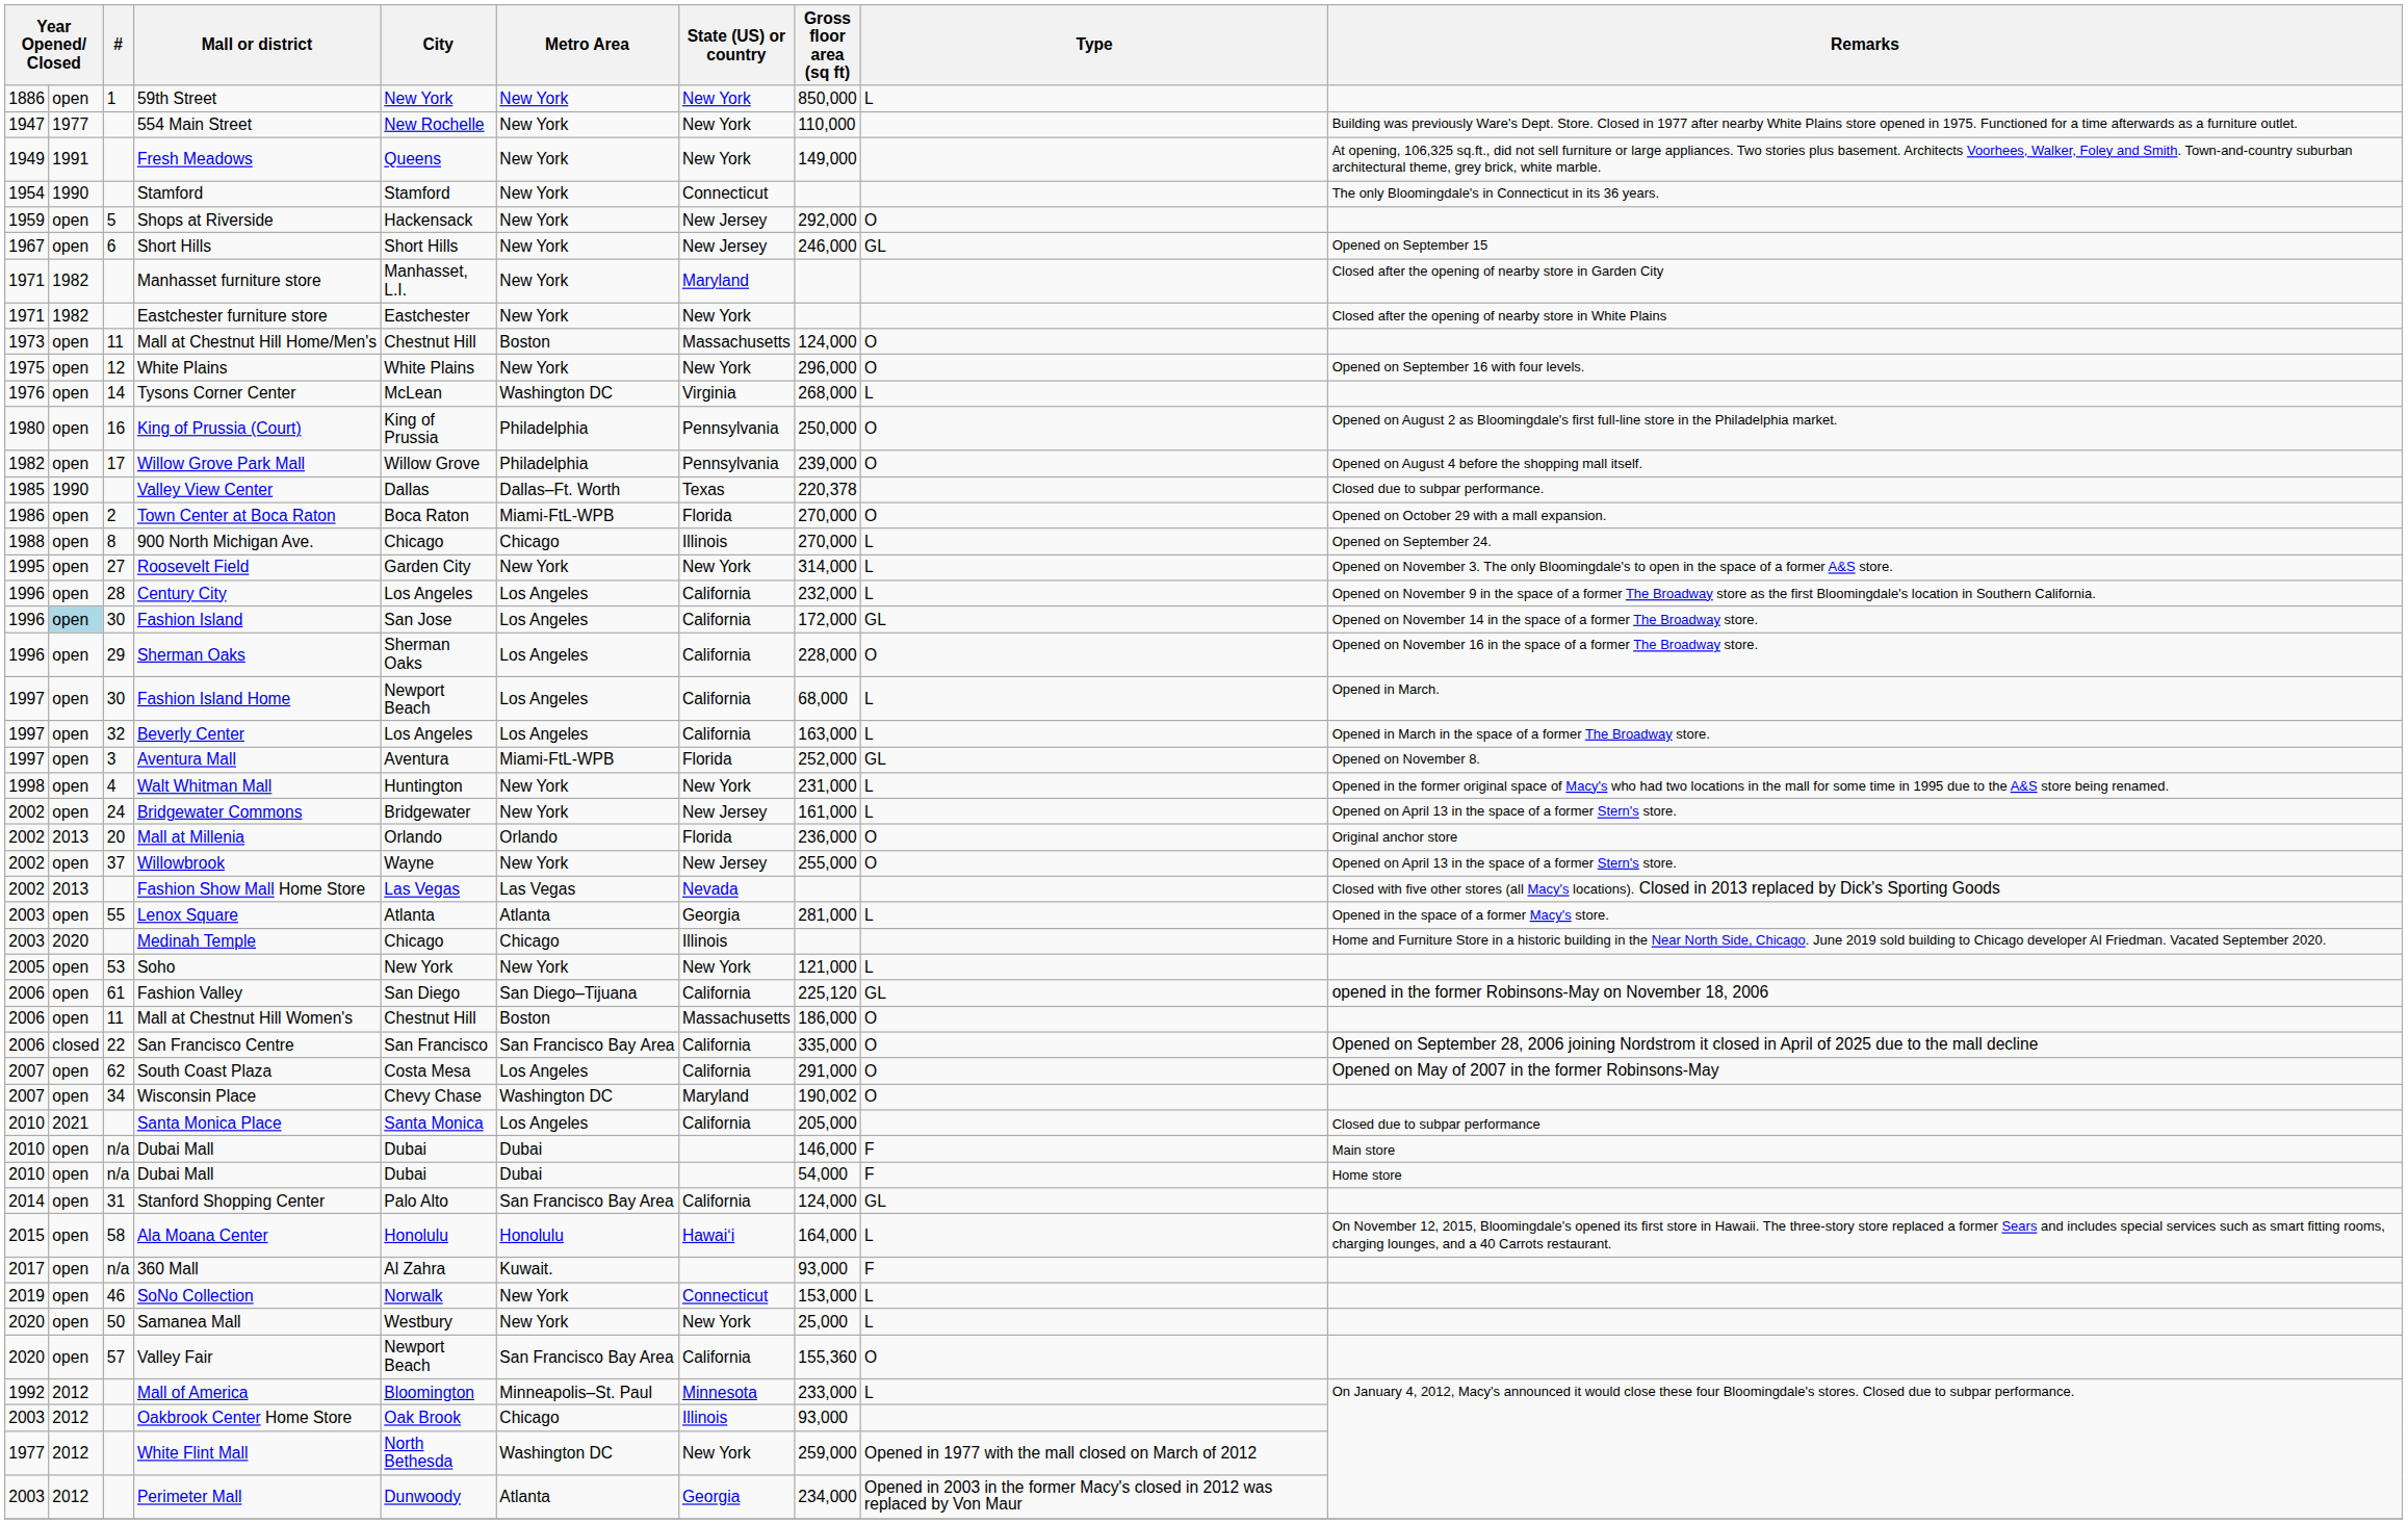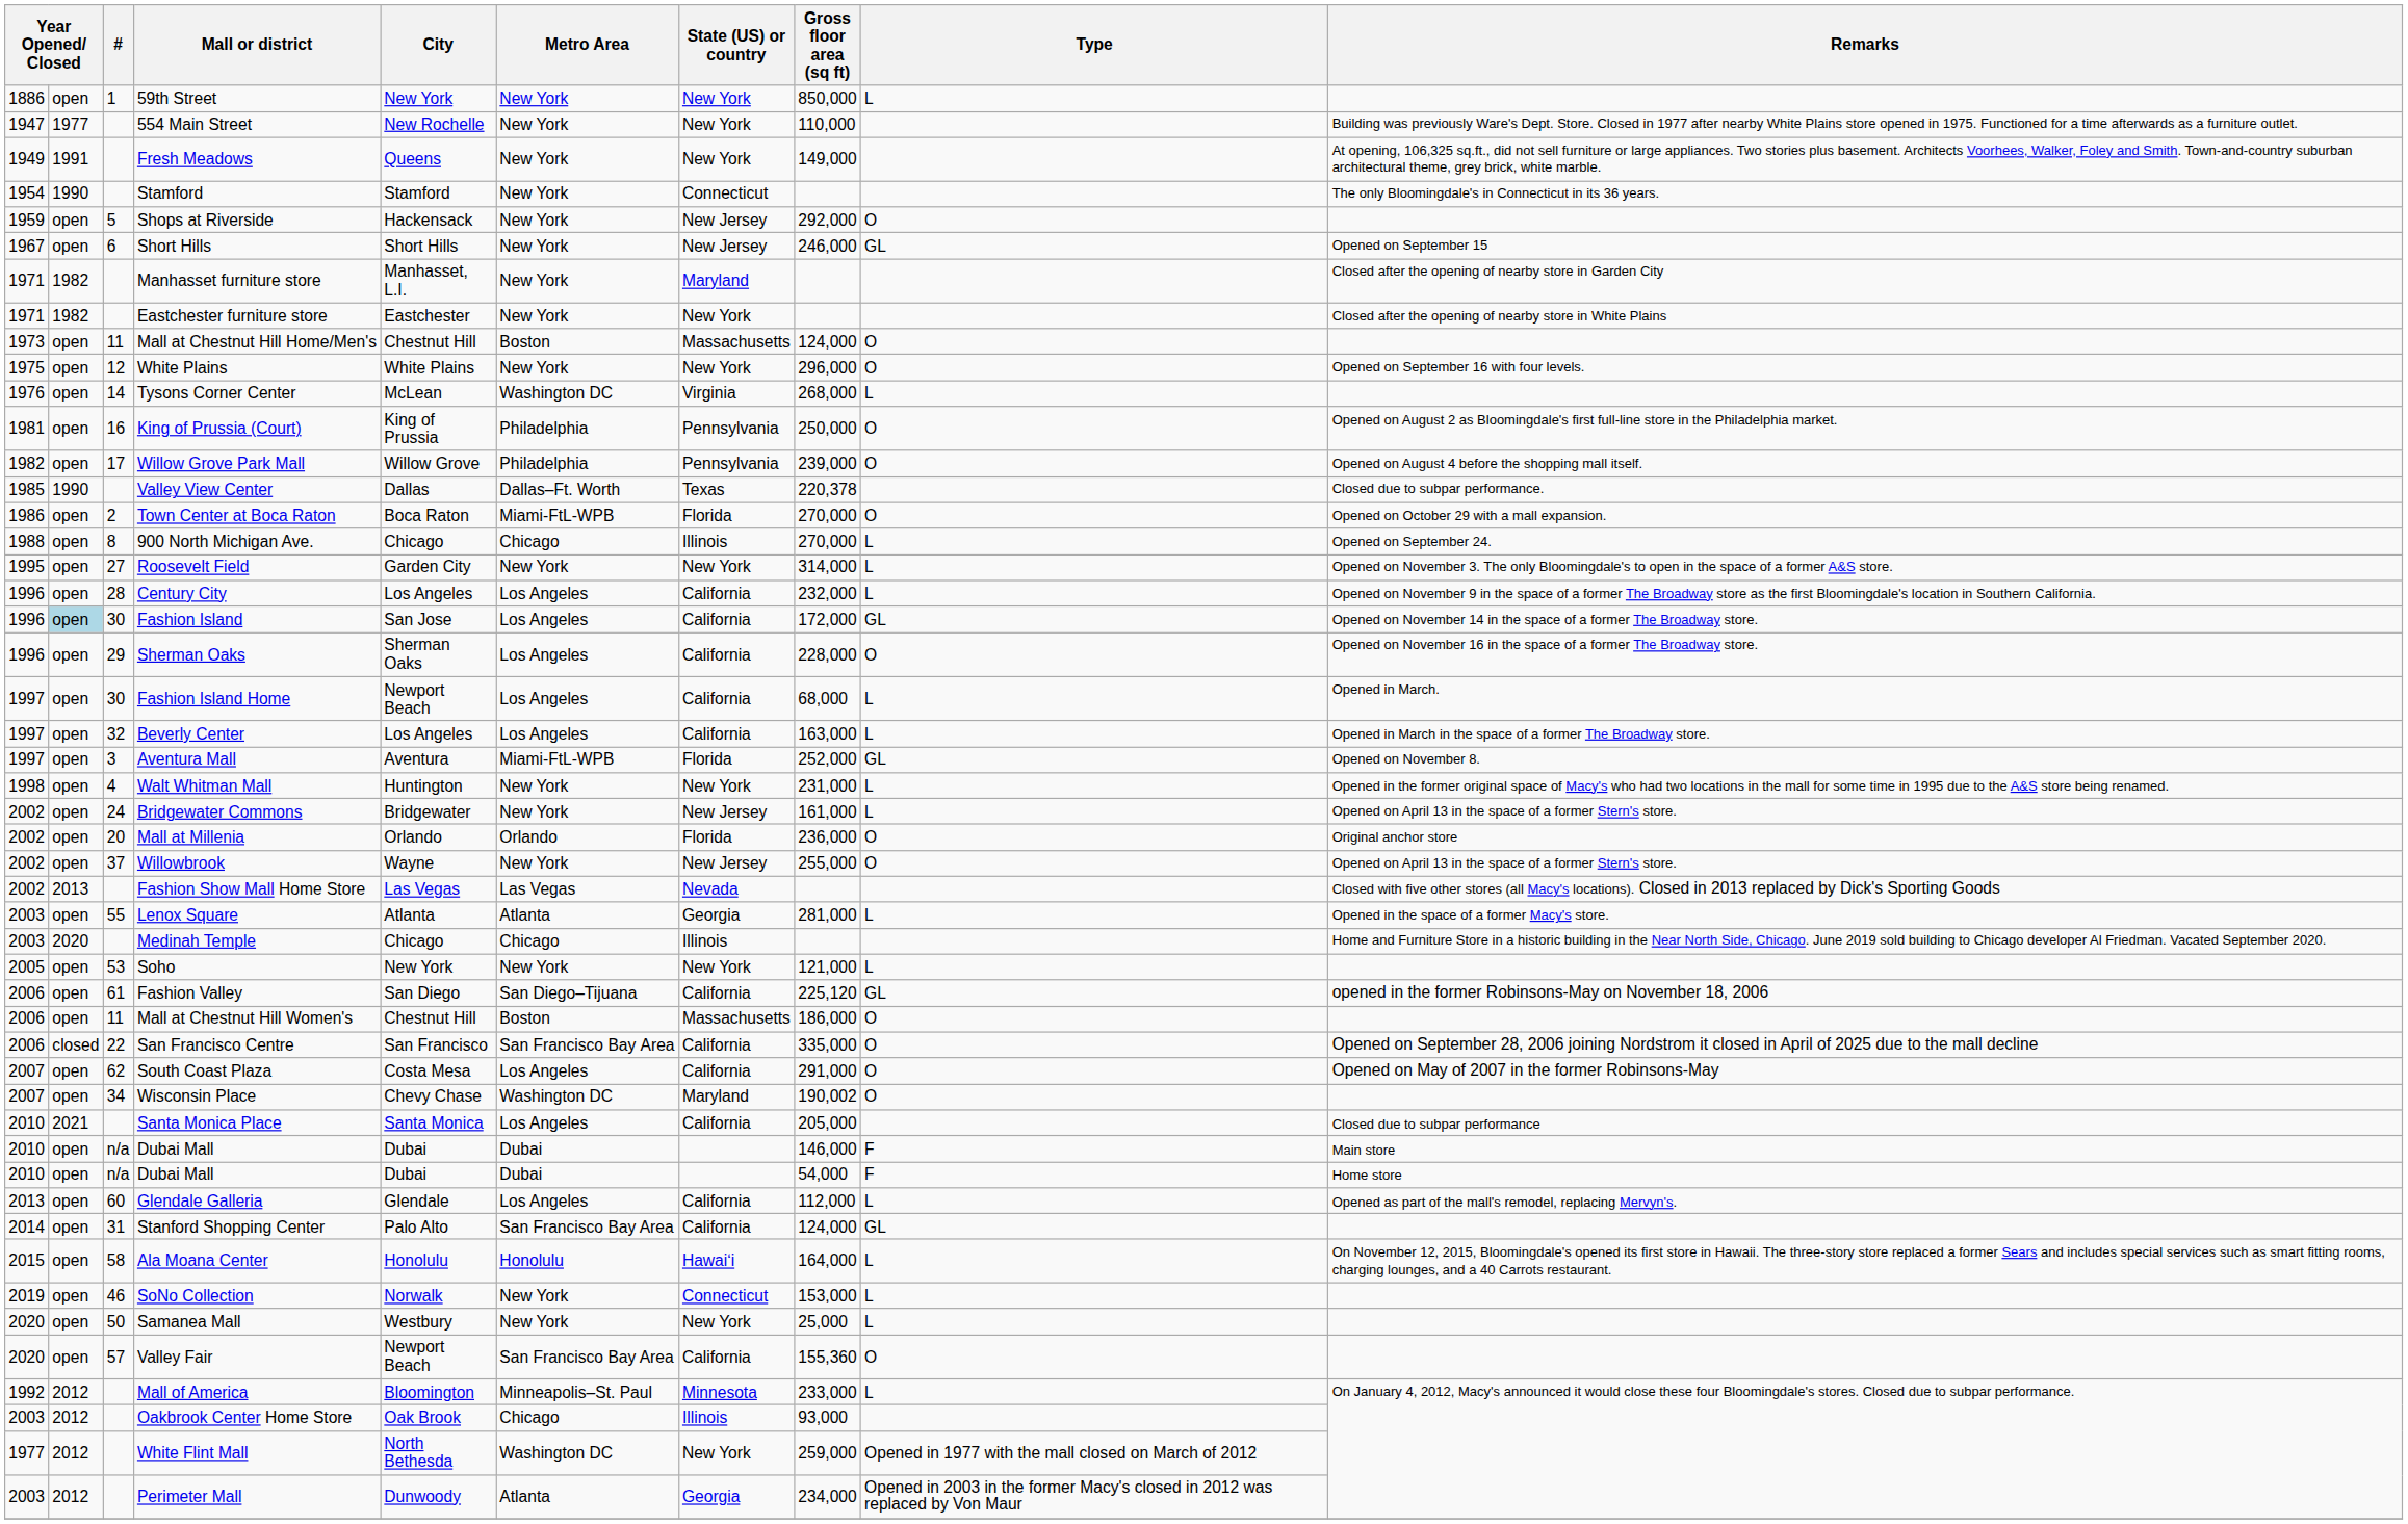King of Prussia (Court) | column 1: 1980 -> 1981
Mall at Millenia | column 2: 2013 -> open
+ row: 2013 | open | 60 | Glendale Galleria | Glendale | Los Angeles | California | 112,000 | L | Opened as part of the mall's remodel, replacing Mervyn's.
- row: 2017 | open | n/a | 360 Mall | Al Zahra | Kuwait. | 93,000 | F
